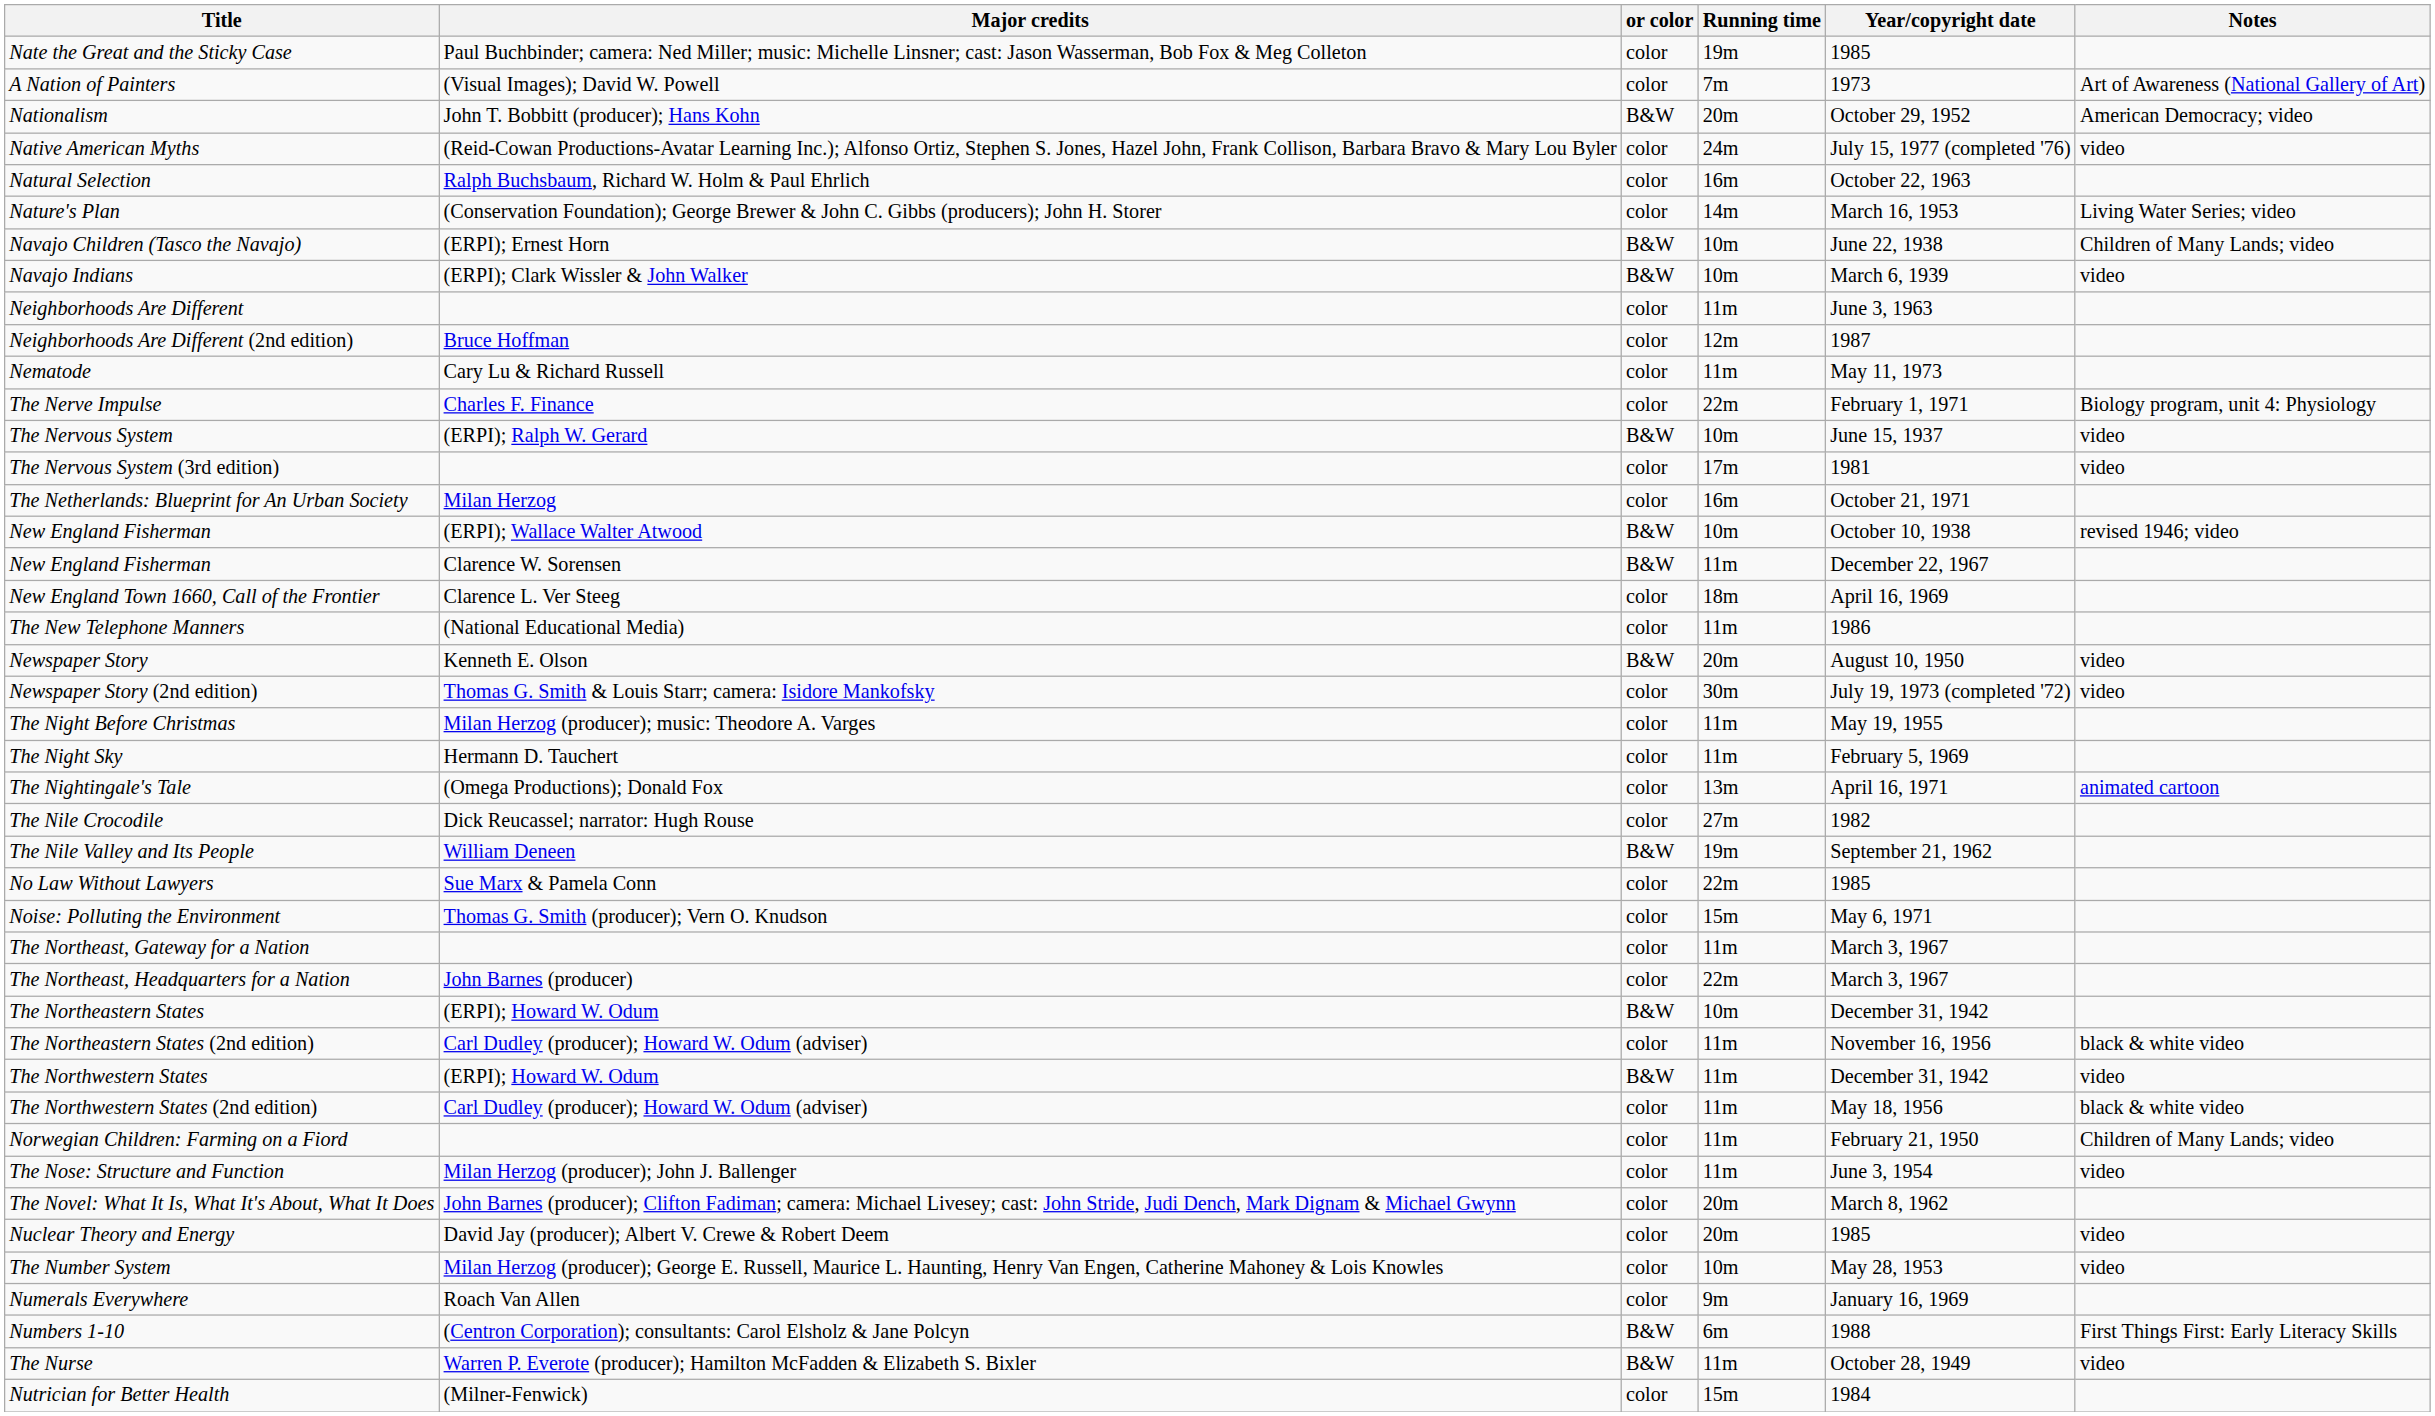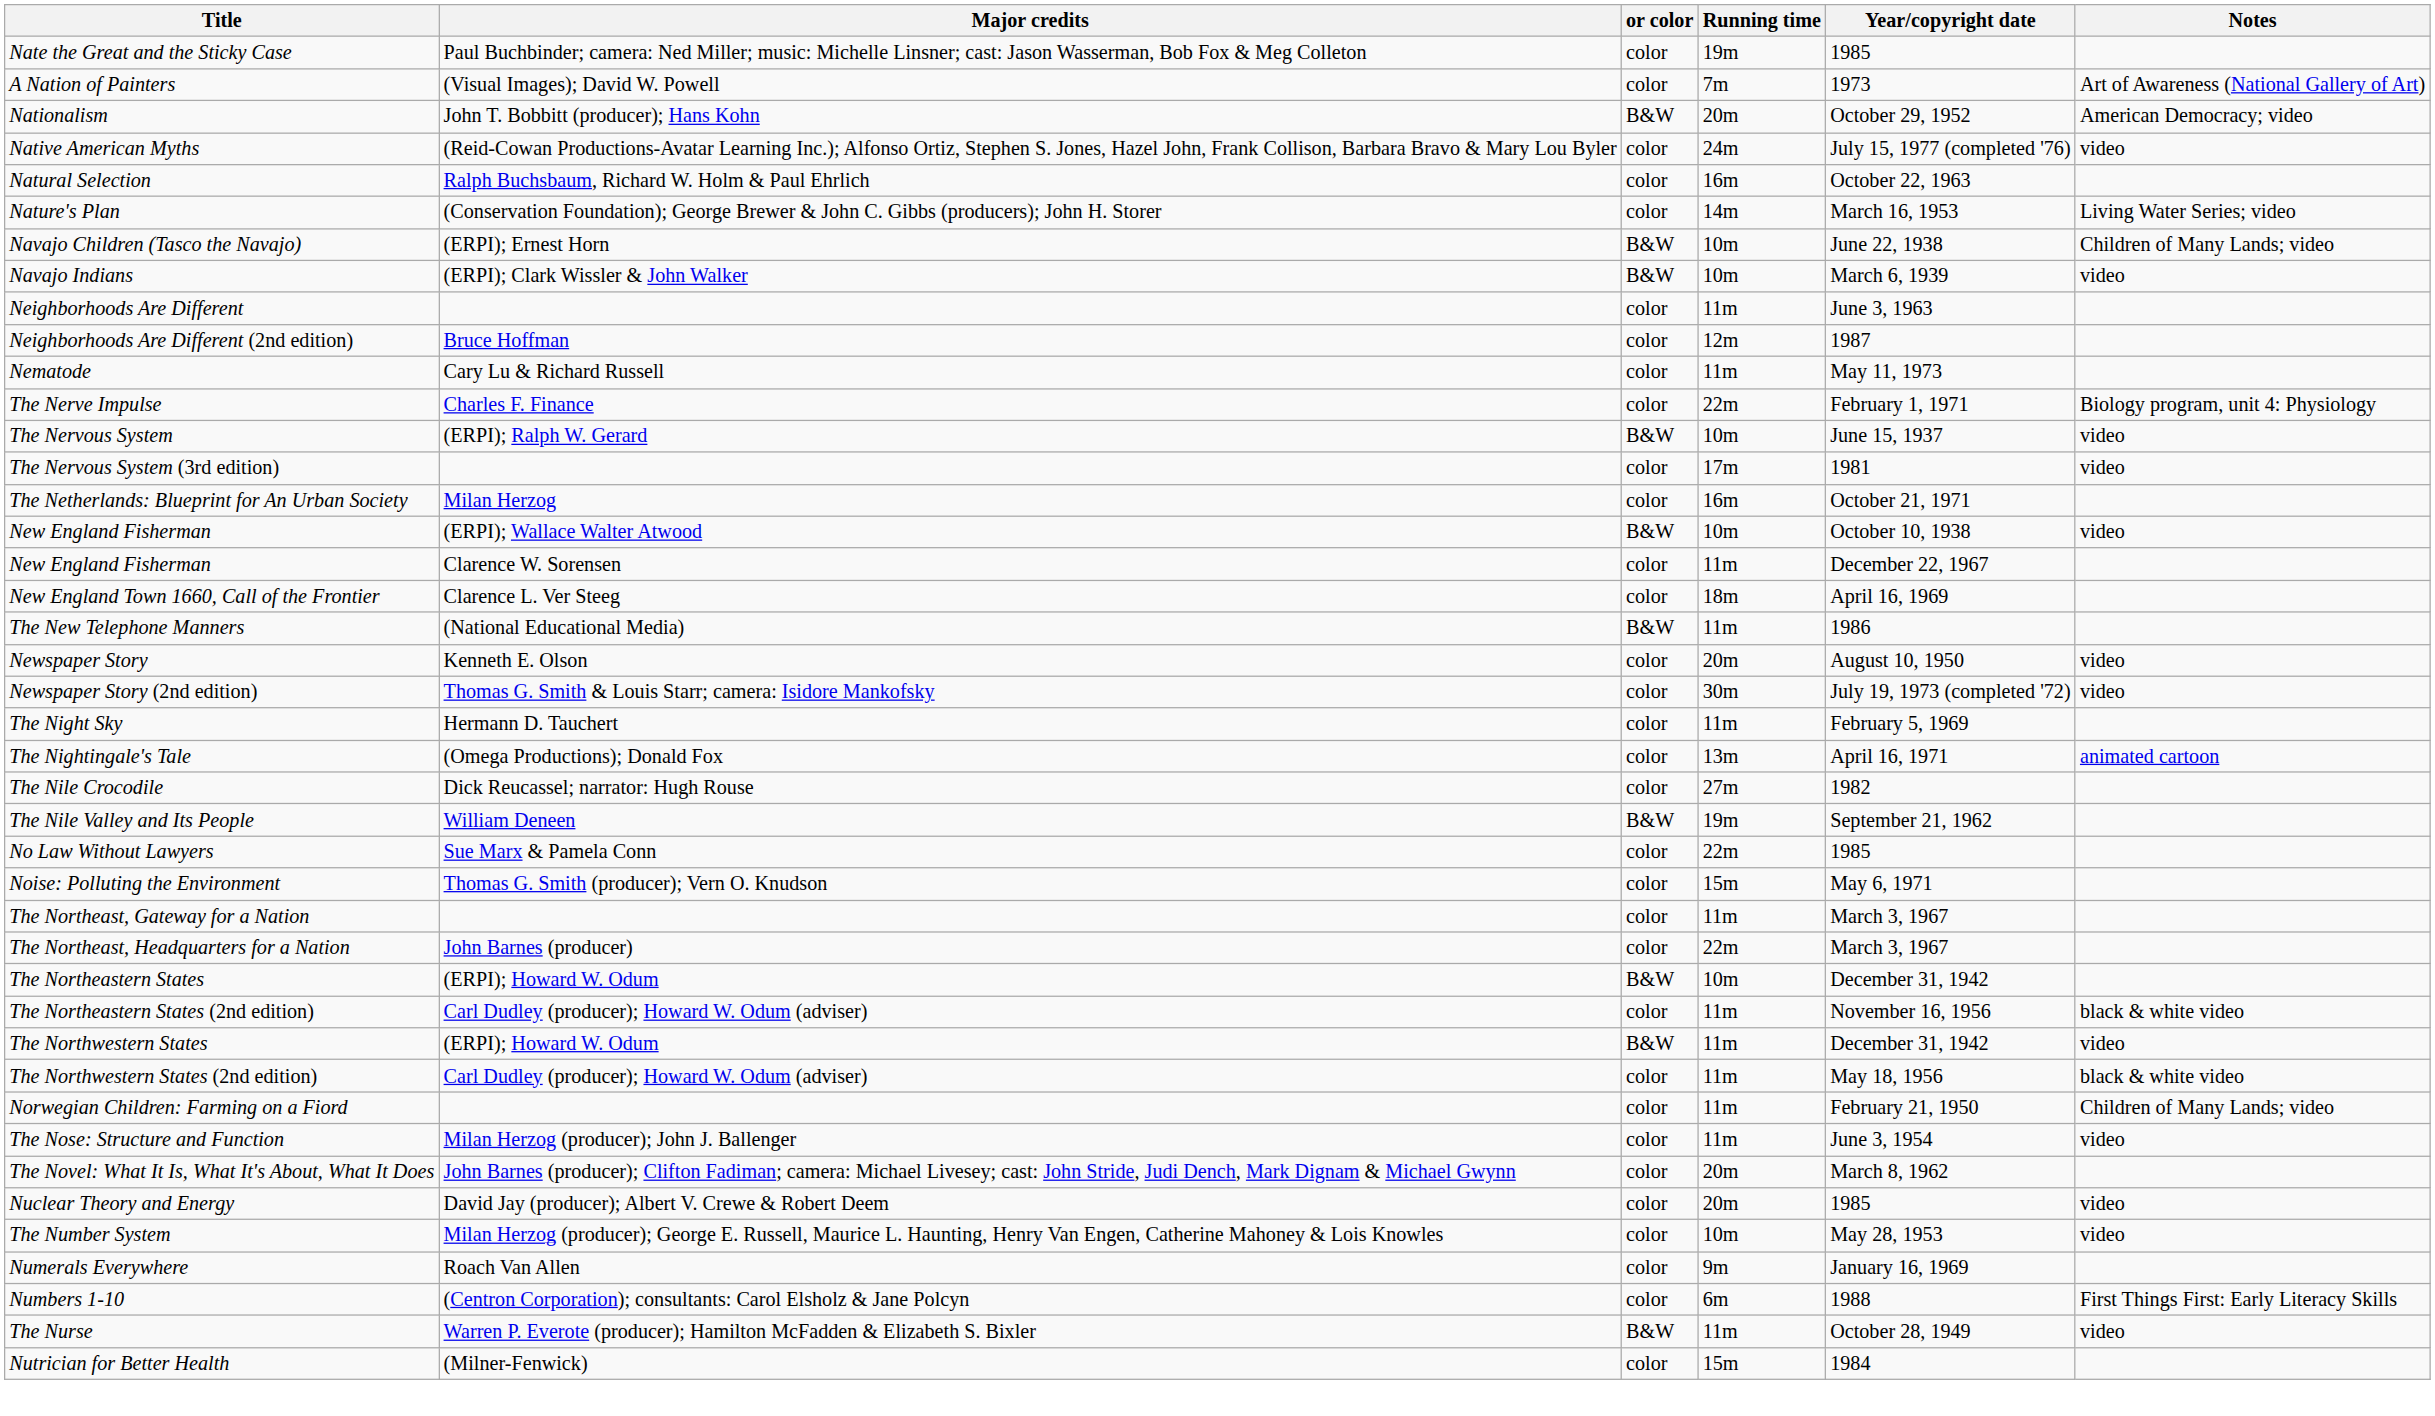New England Fisherman / (ERPI); Wallace Walter Atwood | Notes: revised 1946; video -> video
New England Fisherman / Clarence W. Sorensen | or color: B&W -> color
The New Telephone Manners | or color: color -> B&W
Newspaper Story | or color: B&W -> color
- row: The Night Before Christmas | Milan Herzog (producer); music: Theodore A. Varges | color | 11m | May 19, 1955
Numbers 1-10 | or color: B&W -> color
